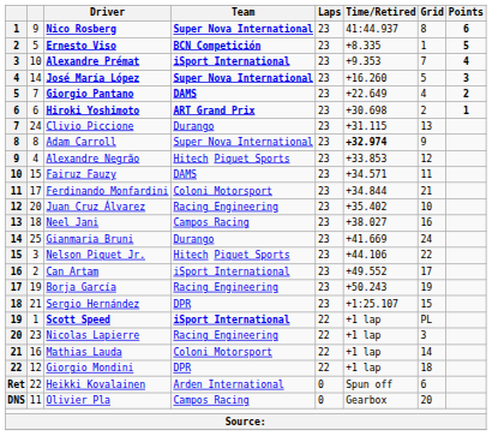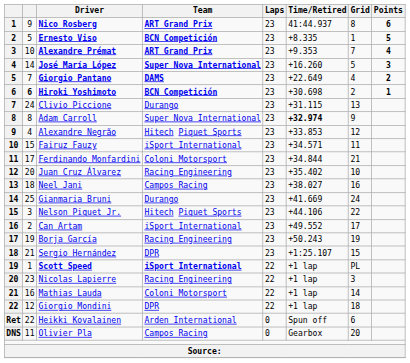Nico Rosberg | Team: Super Nova International -> ART Grand Prix
Alexandre Prémat | Team: iSport International -> ART Grand Prix
Hiroki Yoshimoto | column 2: normal -> bold
Hiroki Yoshimoto | Team: ART Grand Prix -> BCN Competición
Fairuz Fauzy | Team: DAMS -> iSport International
